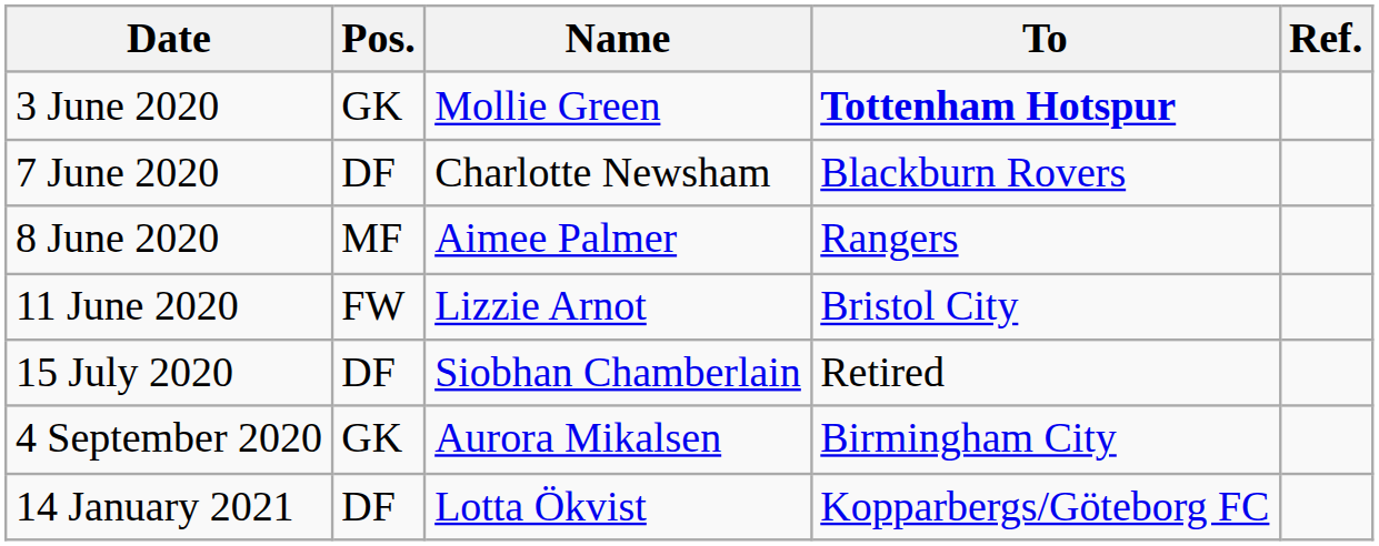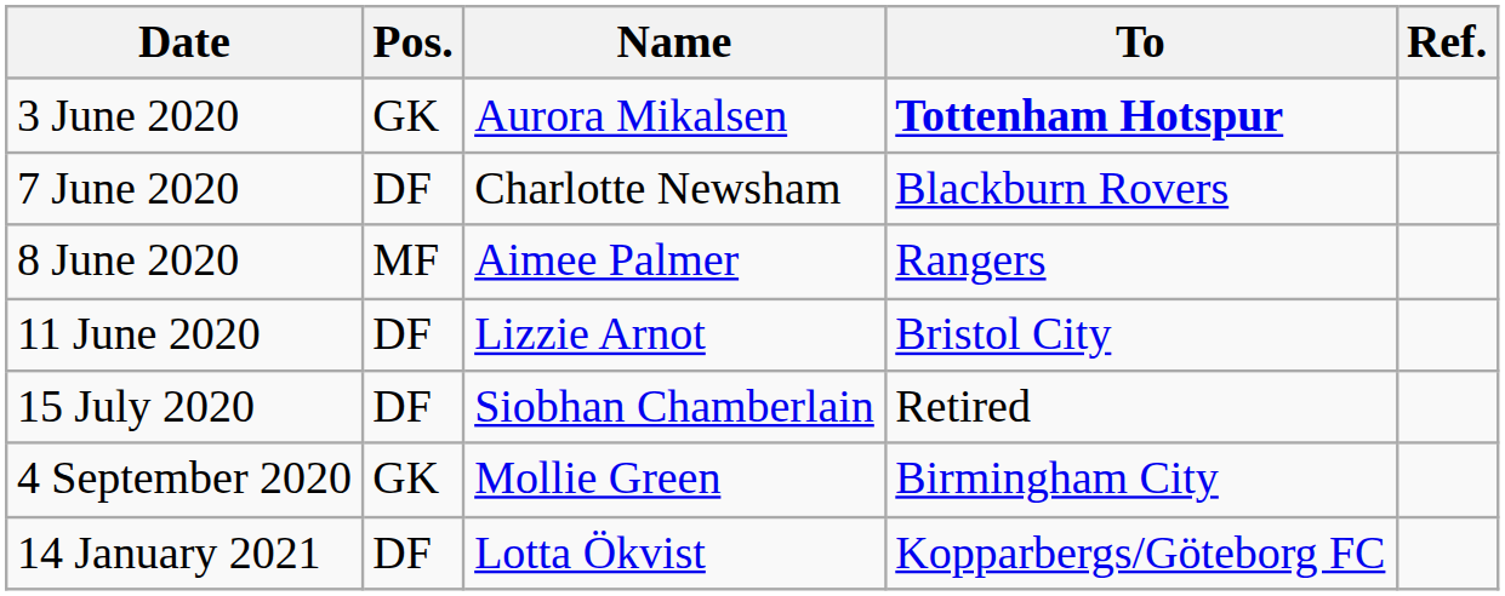3 June 2020 | Name: Mollie Green -> Aurora Mikalsen
11 June 2020 | Pos.: FW -> DF
4 September 2020 | Name: Aurora Mikalsen -> Mollie Green
